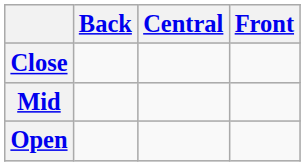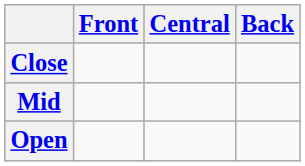columns swapped: Front <-> Back
